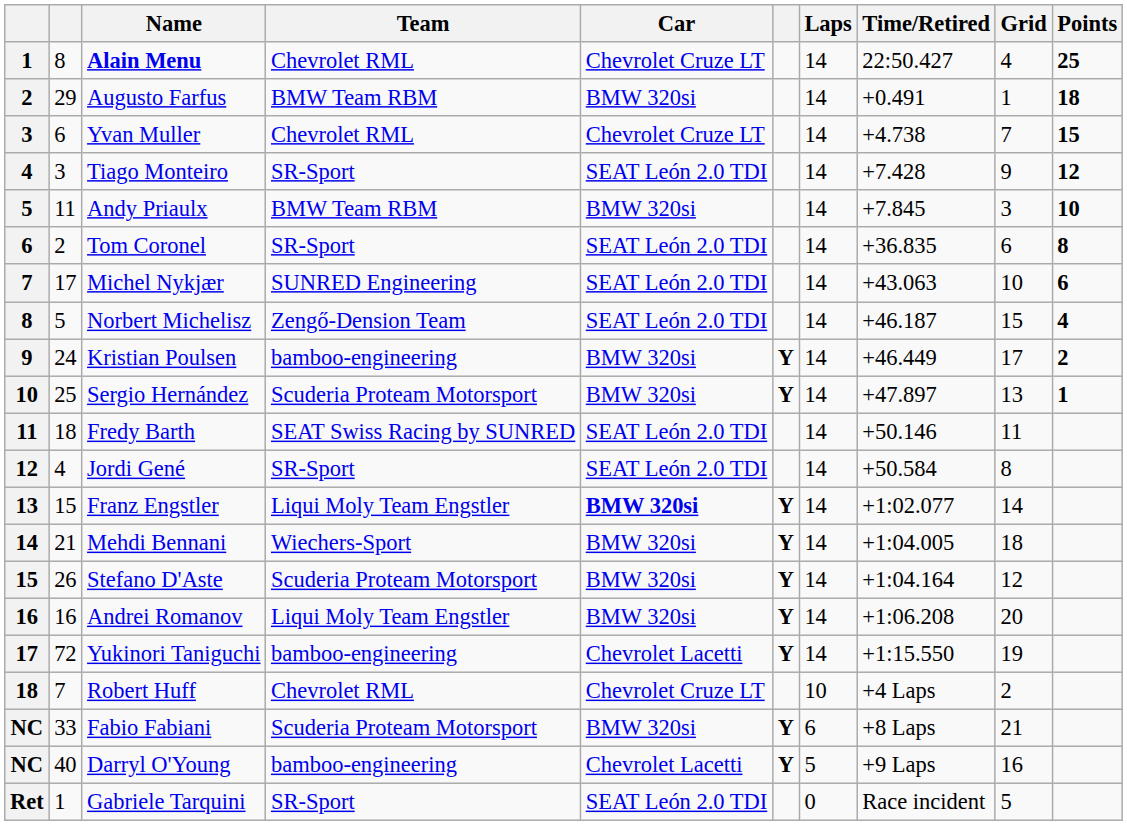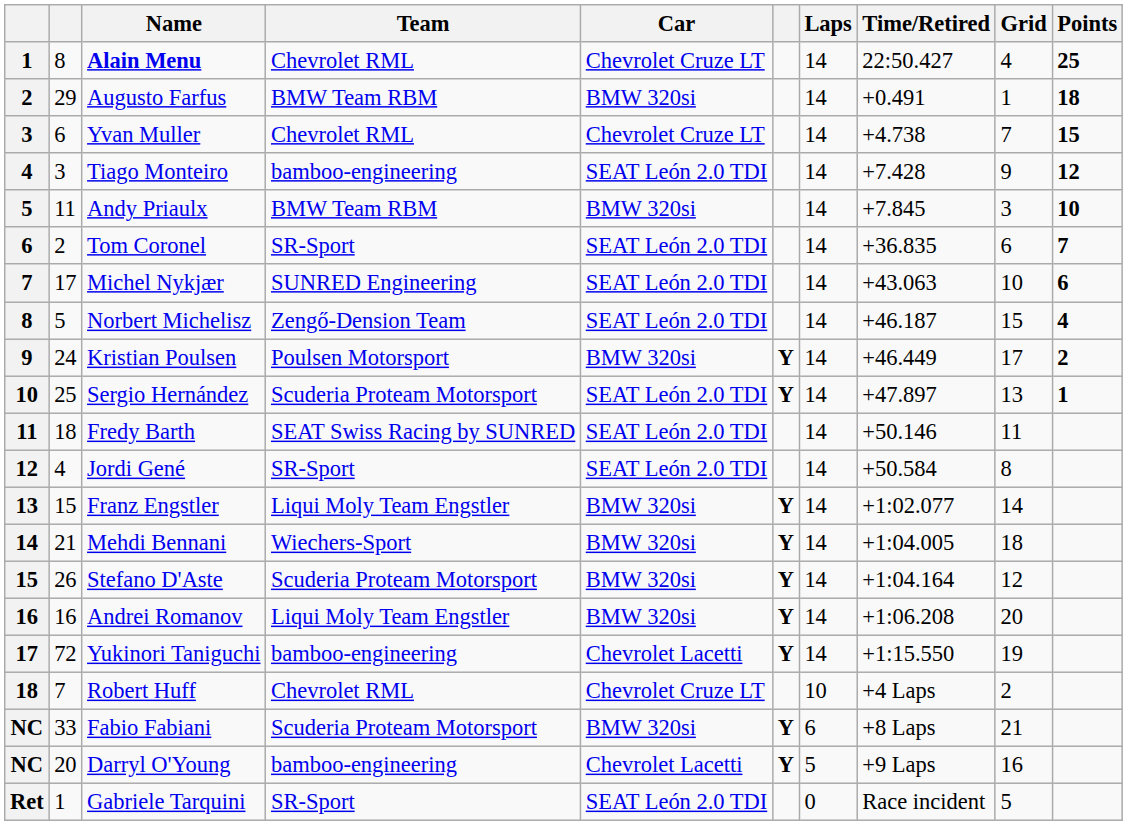Tiago Monteiro | Team: SR-Sport -> bamboo-engineering
Tom Coronel | Points: 8 -> 7
Kristian Poulsen | Team: bamboo-engineering -> Poulsen Motorsport
Sergio Hernández | Car: BMW 320si -> SEAT León 2.0 TDI
Franz Engstler | Car: bold -> normal
Darryl O'Young | column 2: 40 -> 20
